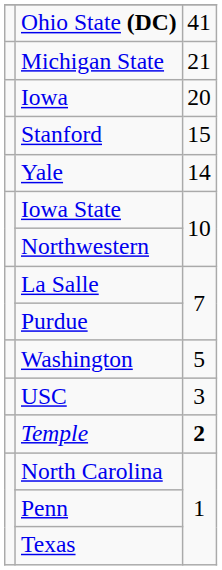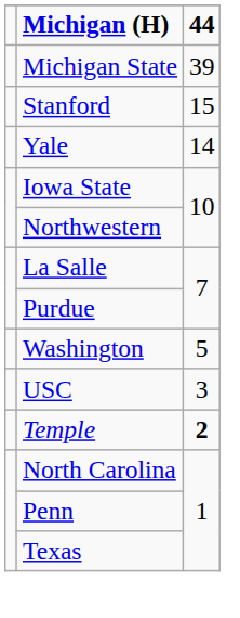+ row: Michigan (H) | 44
- row: Ohio State (DC) | 41
Michigan State | column 3: 21 -> 39
- row: Iowa | 20
